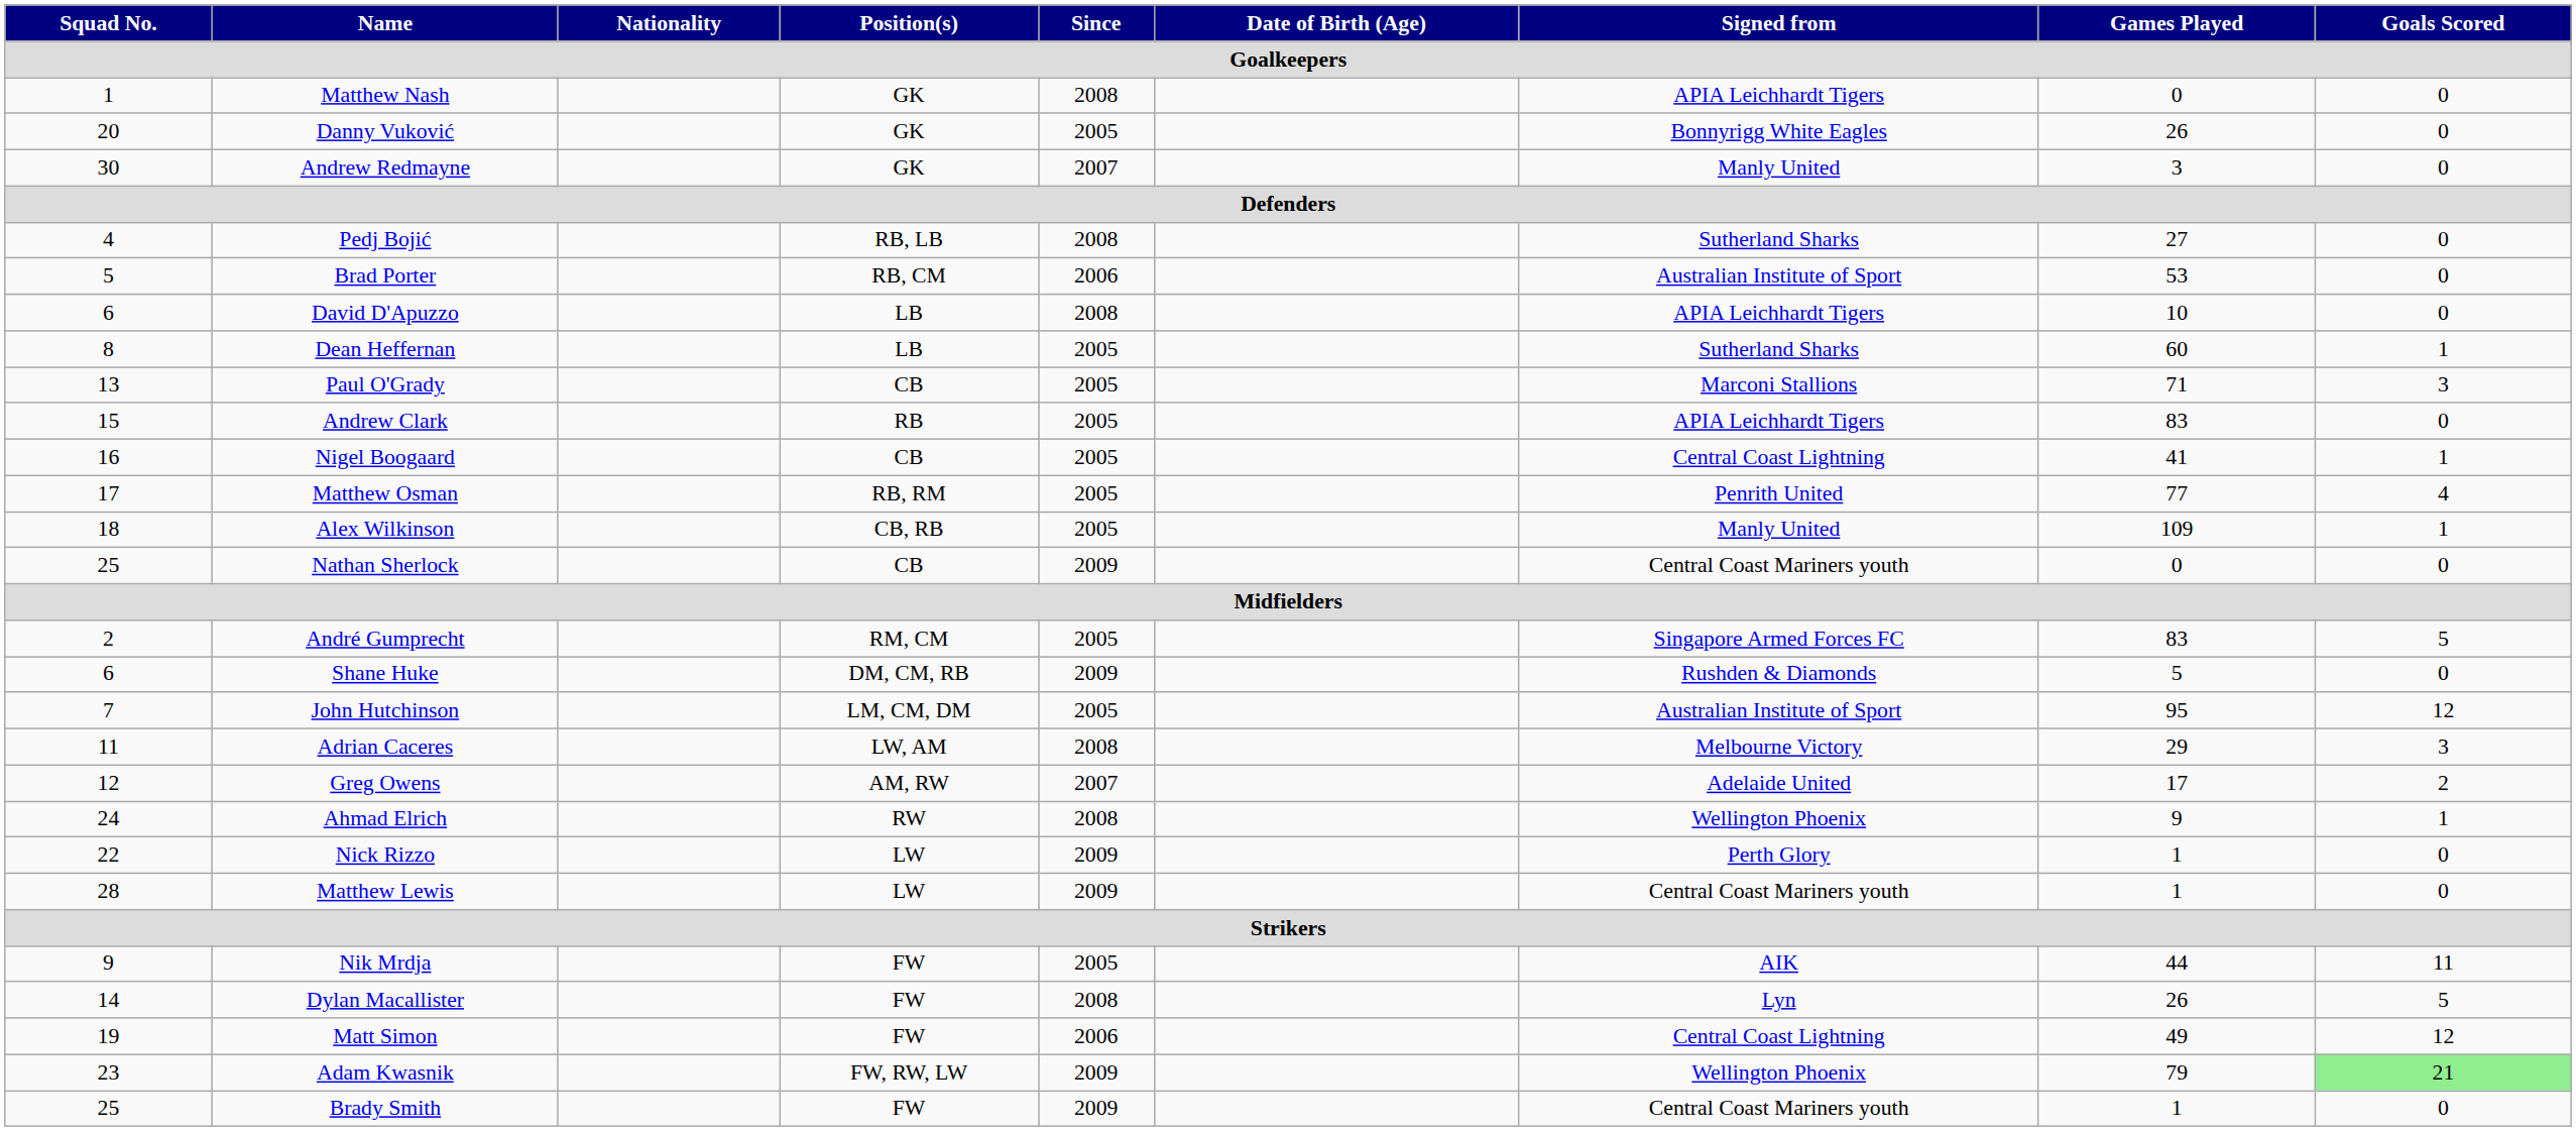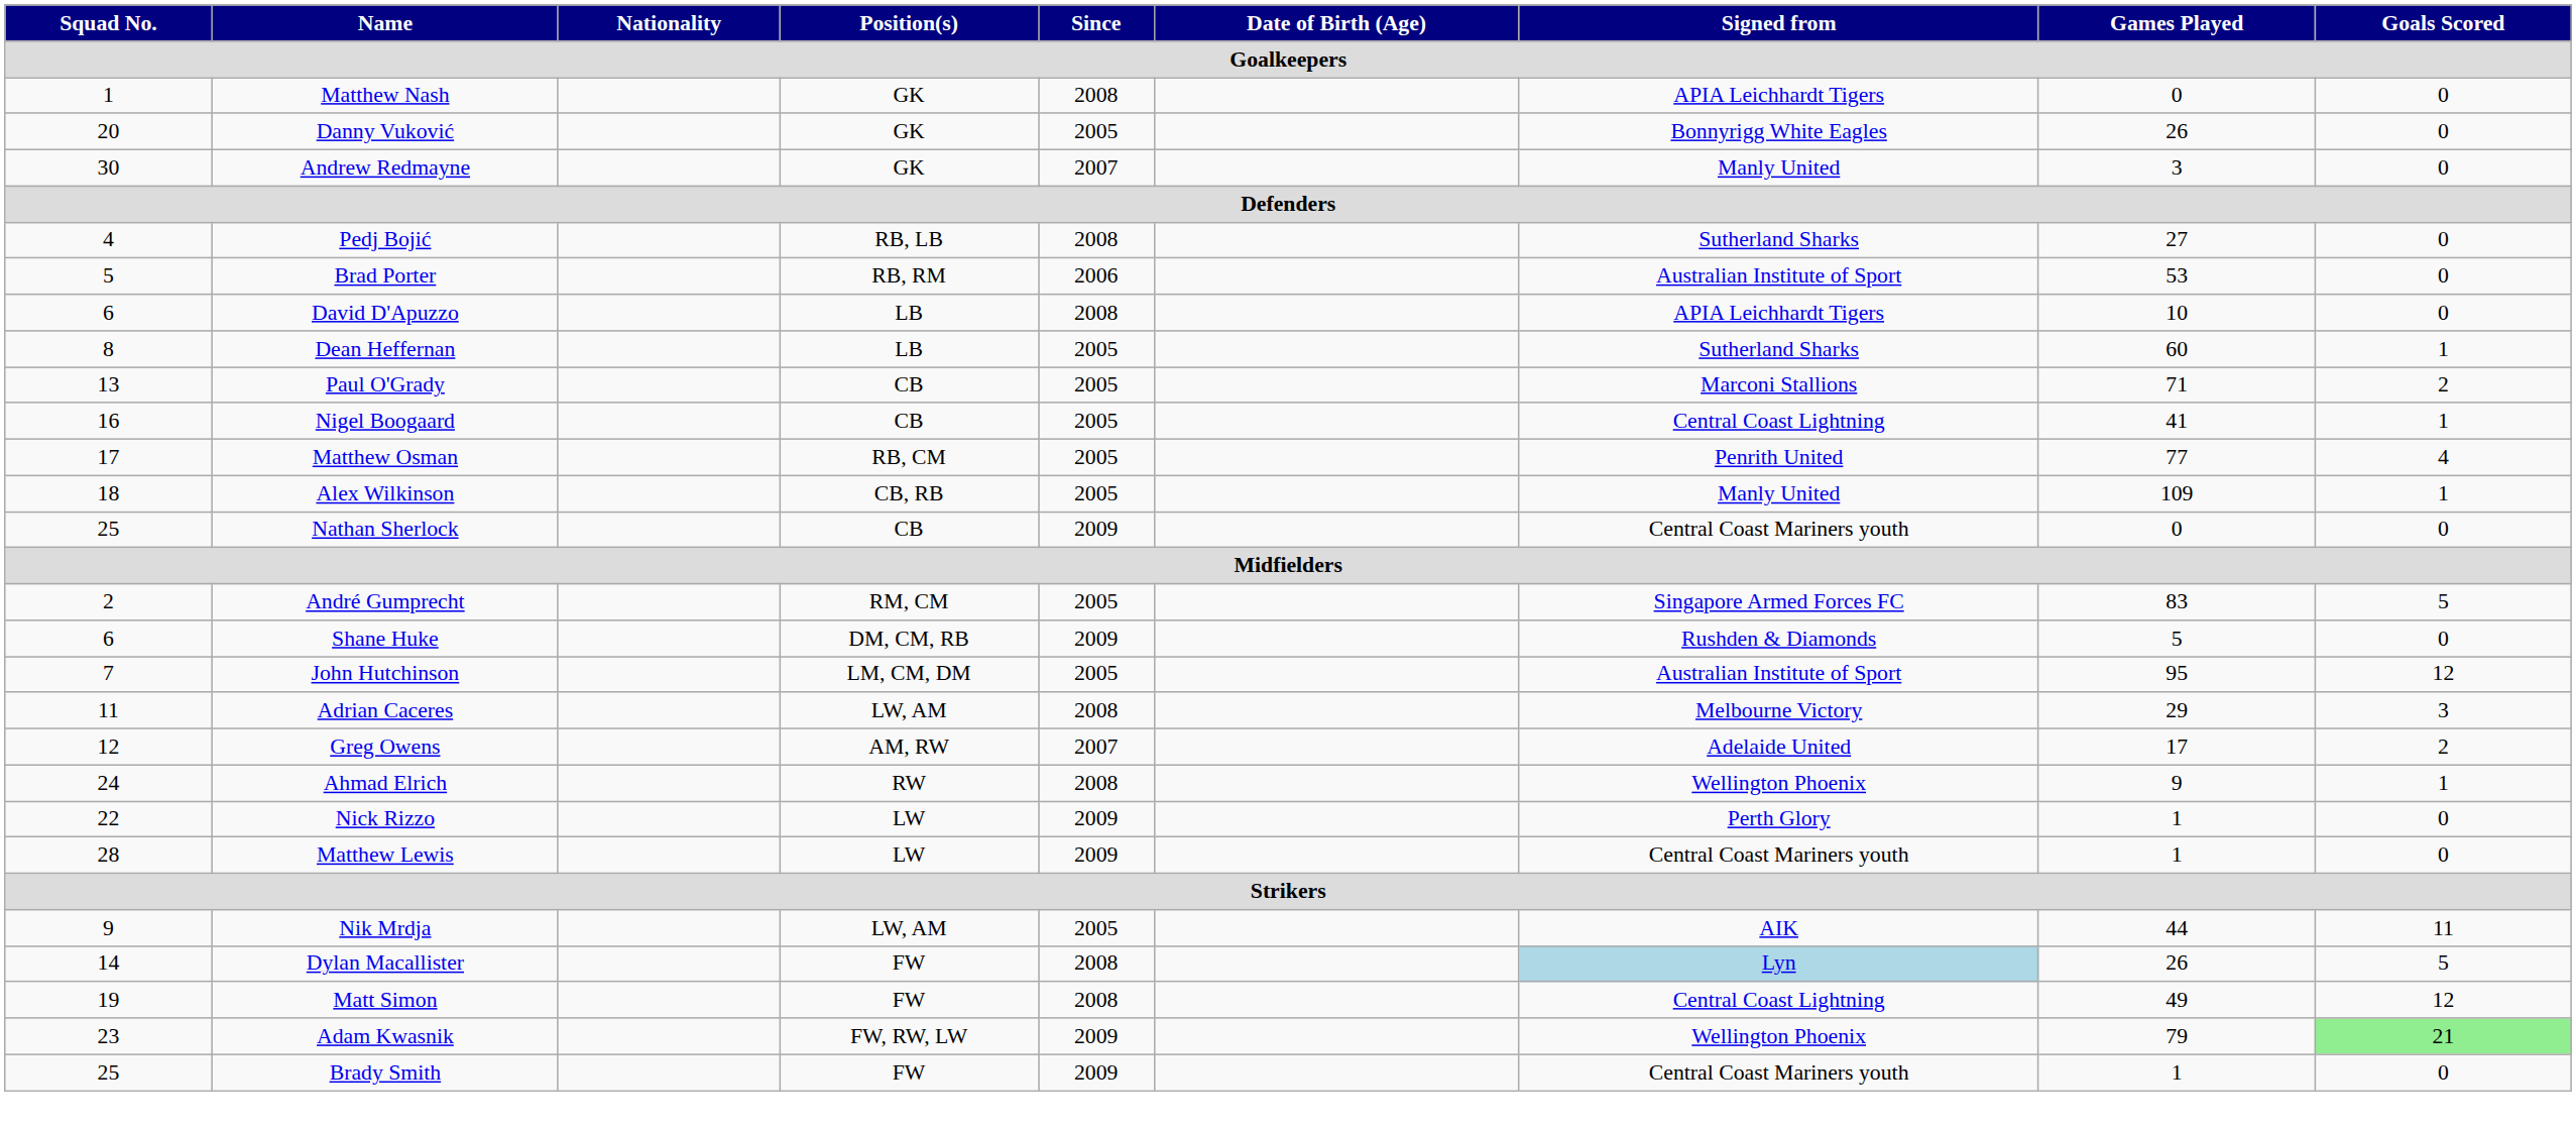Brad Porter | Position(s): RB, CM -> RB, RM
Paul O'Grady | Goals Scored: 3 -> 2
- row: 15 | Andrew Clark | RB | 2005 | APIA Leichhardt Tigers | 83 | 0
Matthew Osman | Position(s): RB, RM -> RB, CM
Nik Mrdja | Position(s): FW -> LW, AM
Dylan Macallister | Signed from: no background -> lightblue background
Matt Simon | Since: 2006 -> 2008
